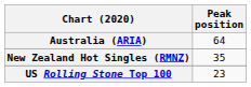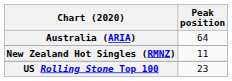New Zealand Hot Singles (RMNZ) | Peak position: 35 -> 11
